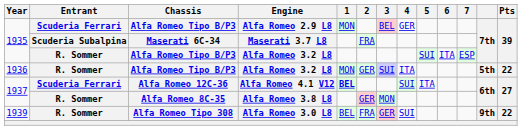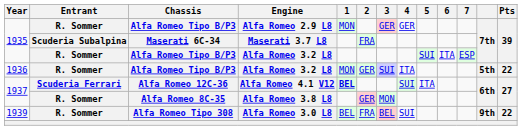Alfa Romeo 2.9 L8 | Entrant: Scuderia Ferrari -> R. Sommer
Alfa Romeo 2.9 L8 | 3: BEL -> GER
Alfa Romeo 3.0 L8 | 3: GER -> BEL
